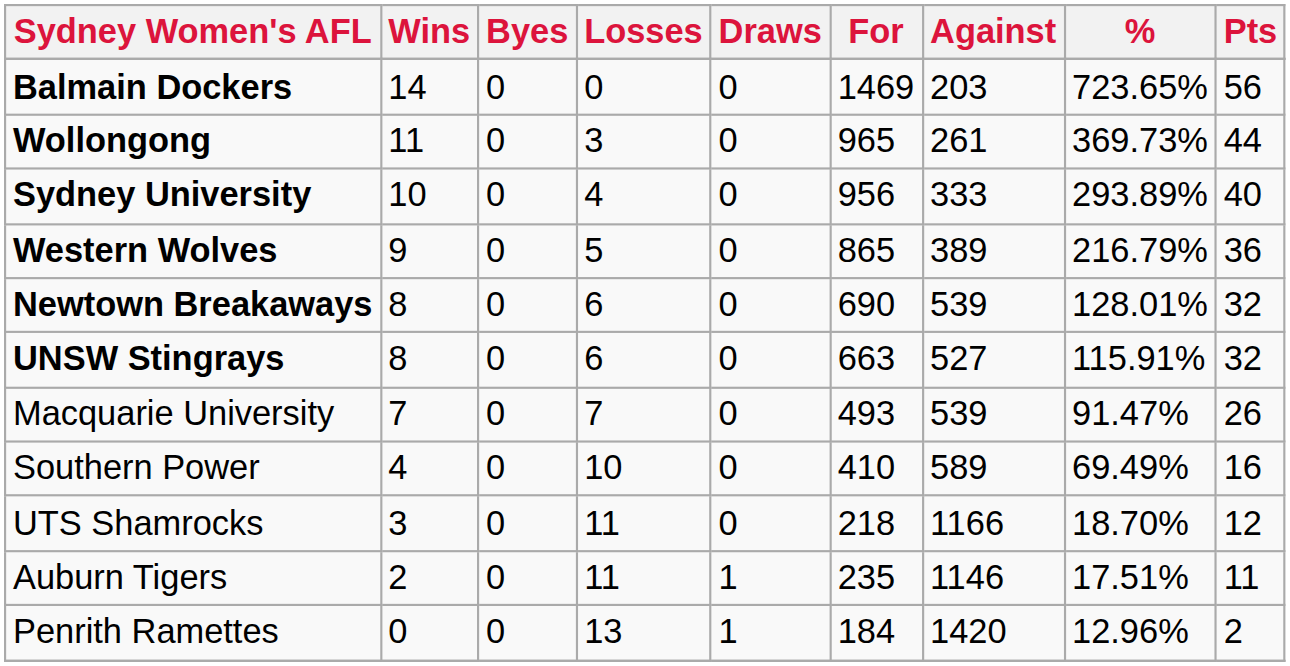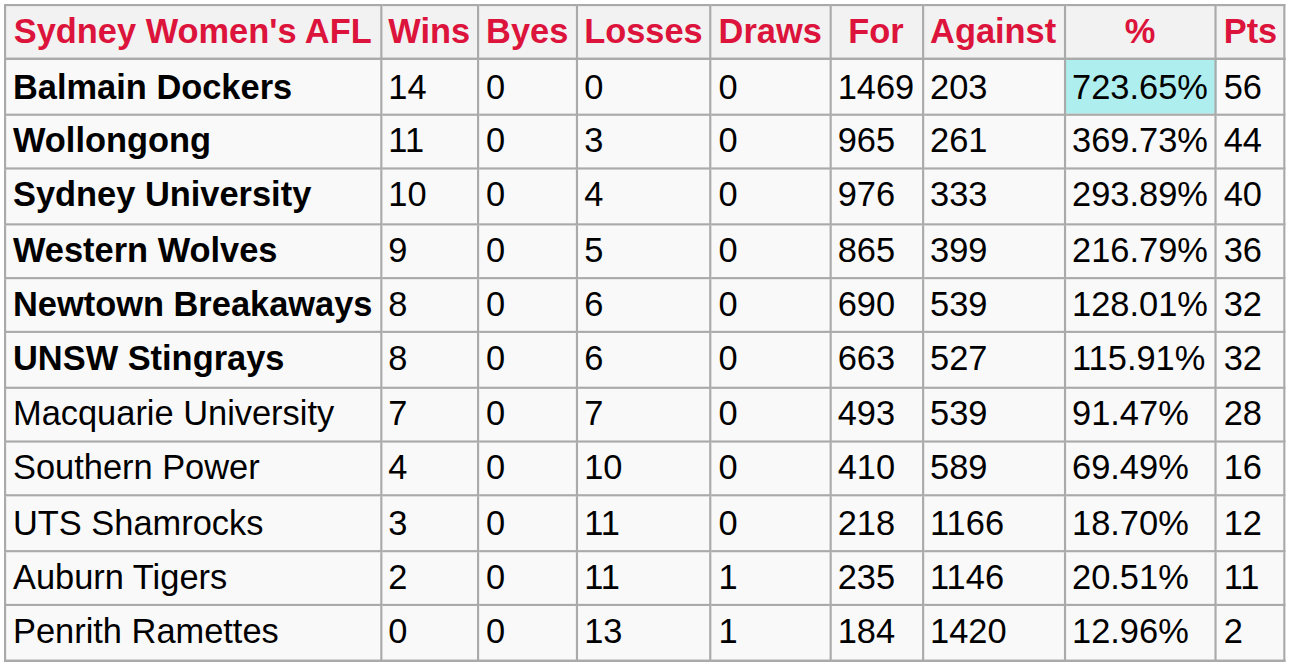Balmain Dockers | %: no background -> paleturquoise background
Sydney University | For: 956 -> 976
Western Wolves | Against: 389 -> 399
Macquarie University | Pts: 26 -> 28
Auburn Tigers | %: 17.51% -> 20.51%
